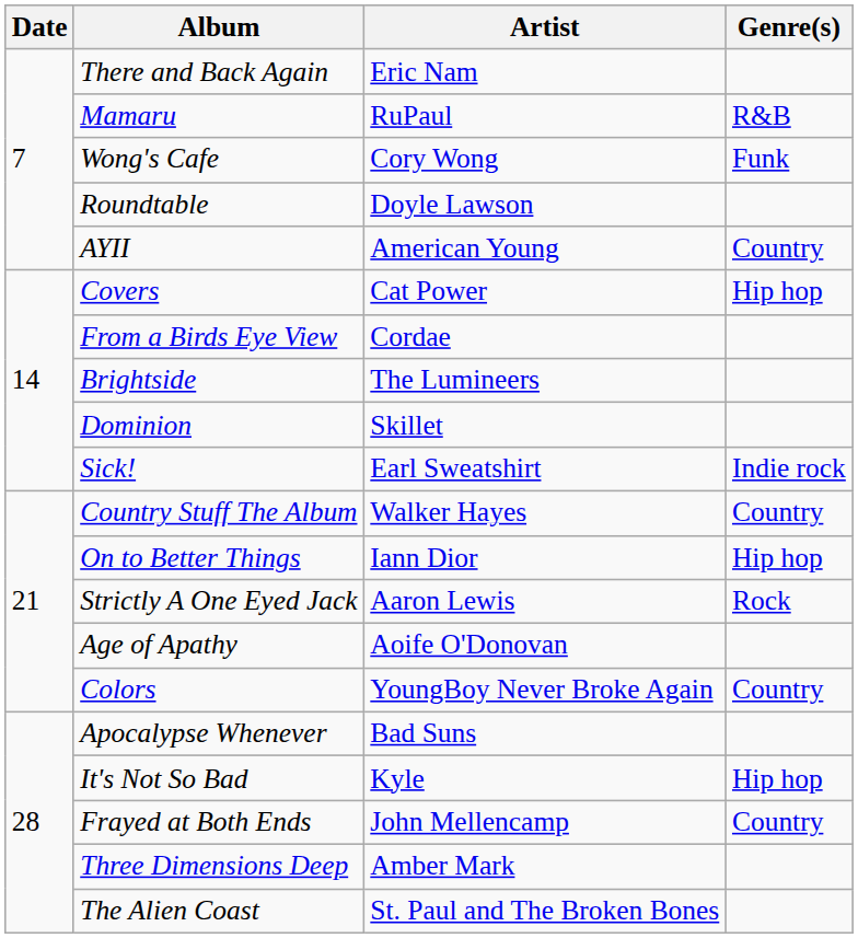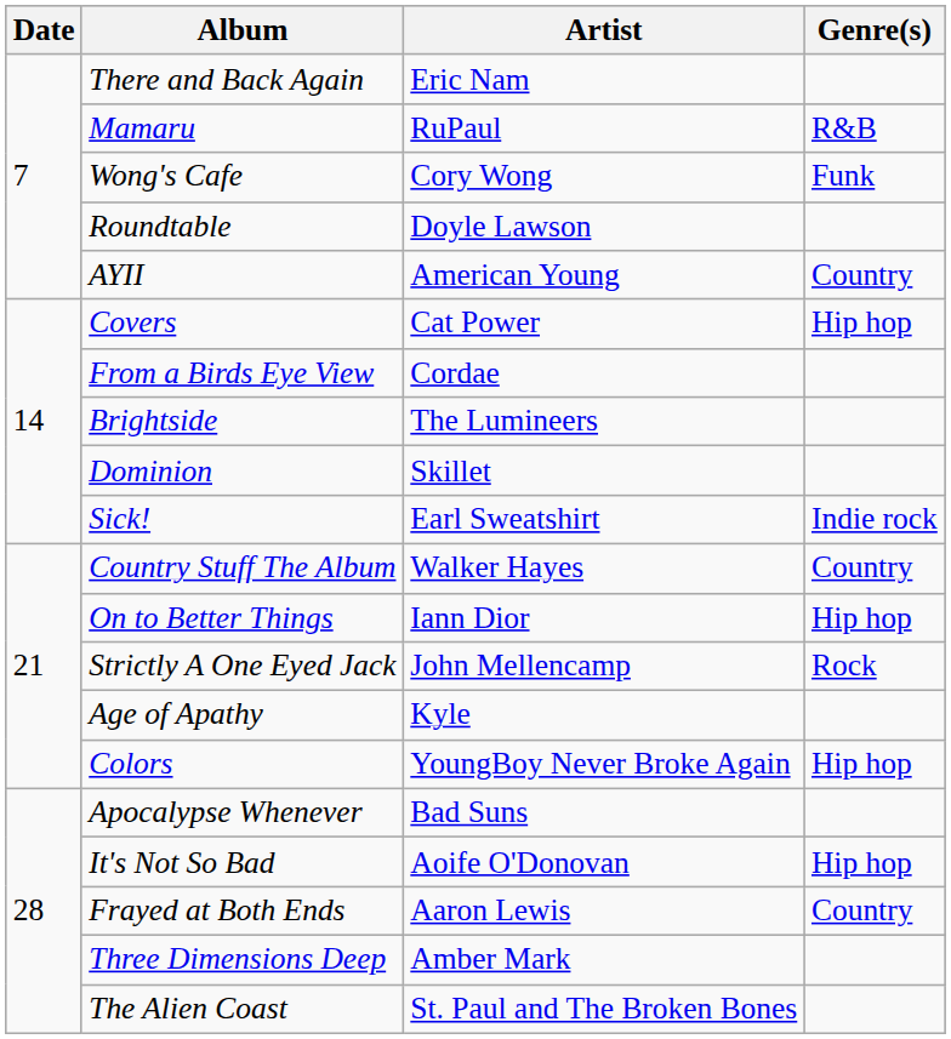Strictly A One Eyed Jack | Artist: Aaron Lewis -> John Mellencamp
Age of Apathy | Artist: Aoife O'Donovan -> Kyle
Colors | Genre(s): Country -> Hip hop
It's Not So Bad | Artist: Kyle -> Aoife O'Donovan
Frayed at Both Ends | Artist: John Mellencamp -> Aaron Lewis
